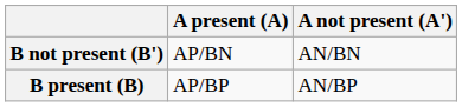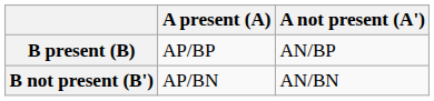rows swapped: B present (B) <-> B not present (B')
